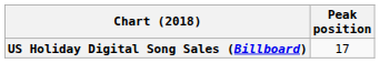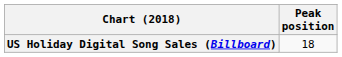US Holiday Digital Song Sales (Billboard) | Peak position: 17 -> 18
